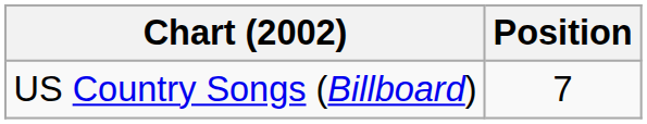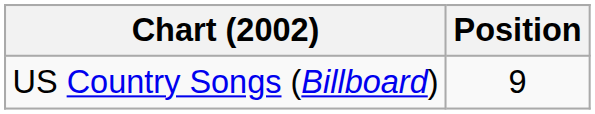US Country Songs (Billboard) | Position: 7 -> 9
